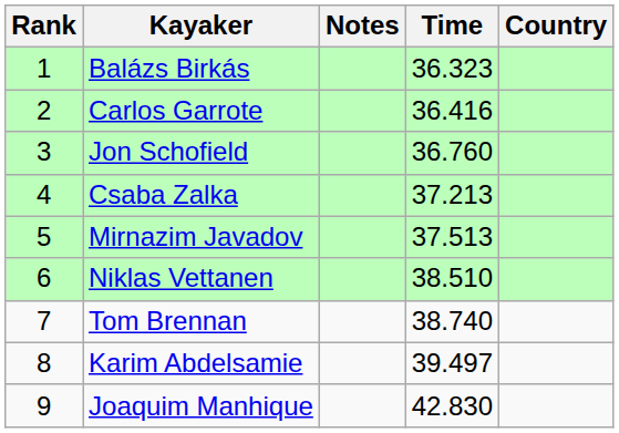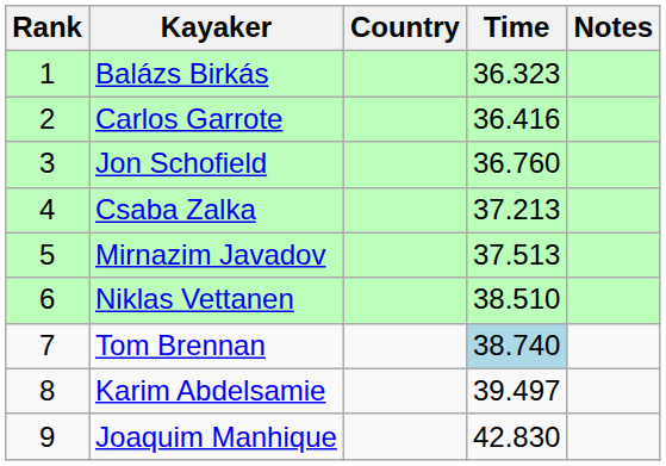columns swapped: Country <-> Notes
Tom Brennan | Time: no background -> lightblue background
